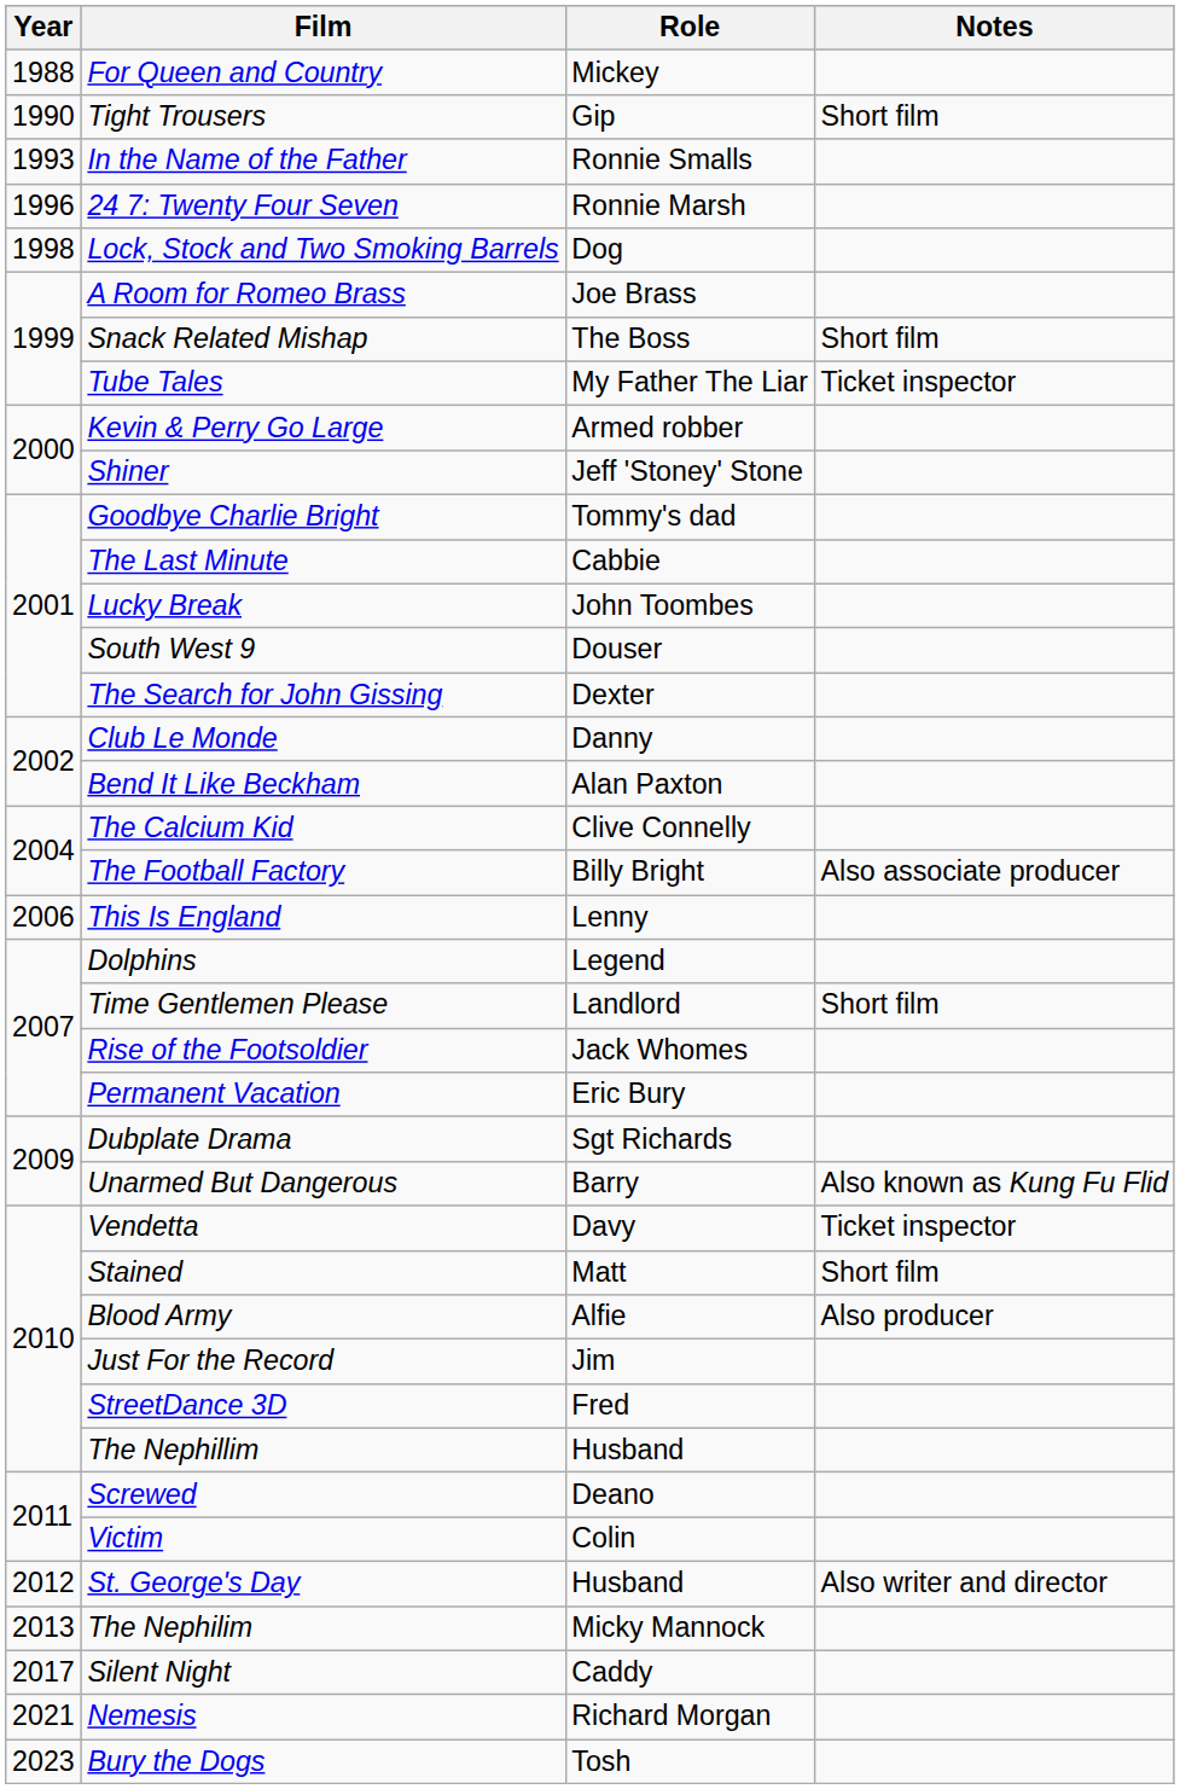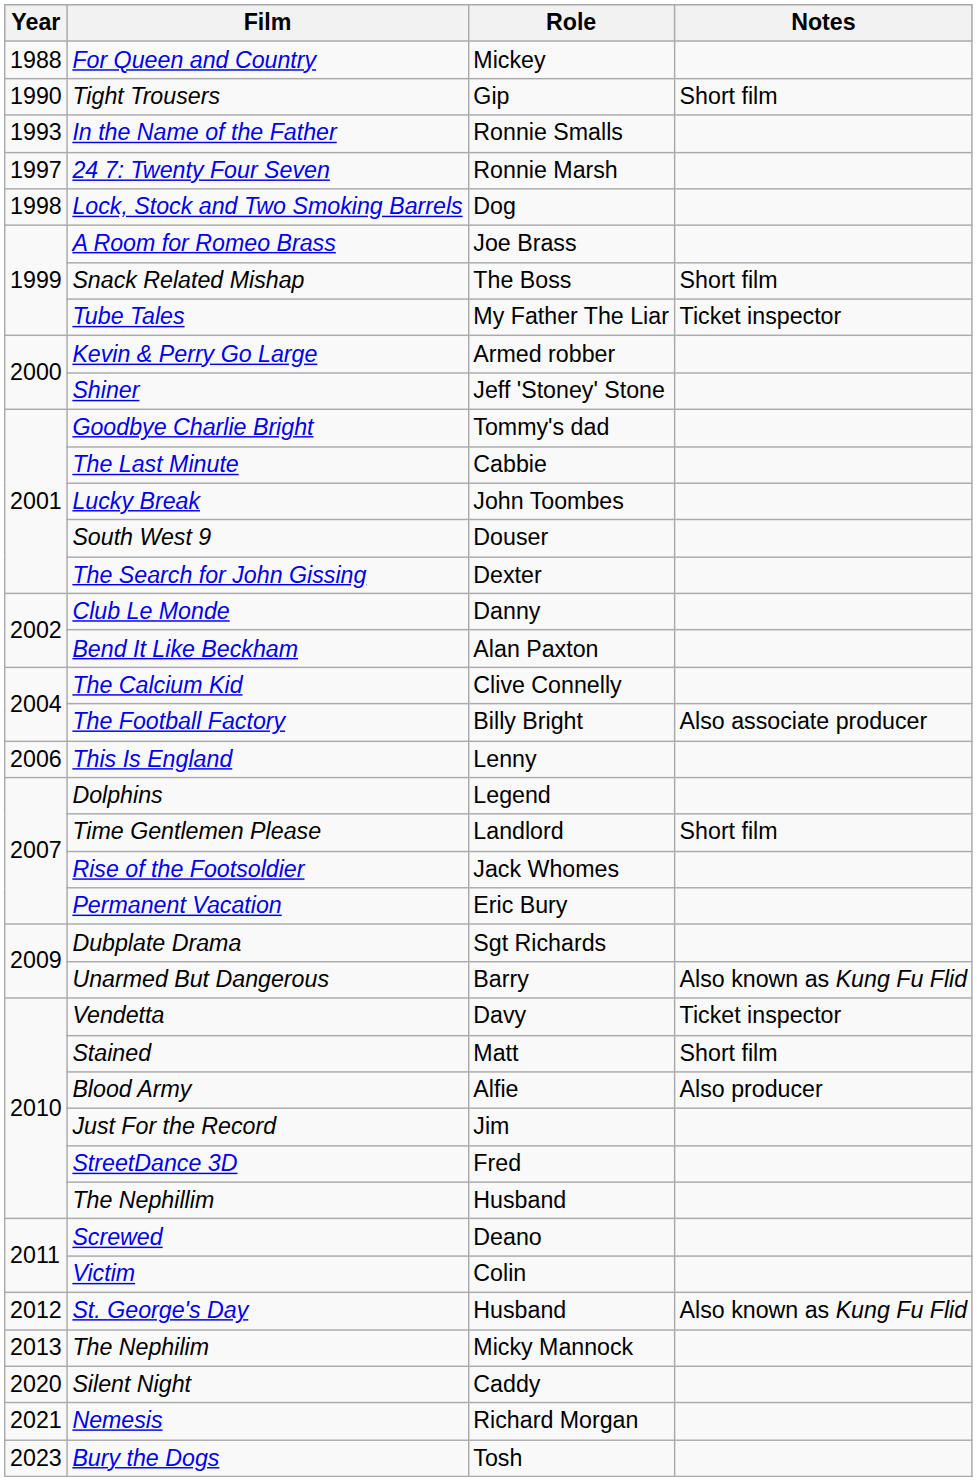24 7: Twenty Four Seven | Year: 1996 -> 1997
St. George's Day | Notes: Also writer and director -> Also known as Kung Fu Flid
Silent Night | Year: 2017 -> 2020
